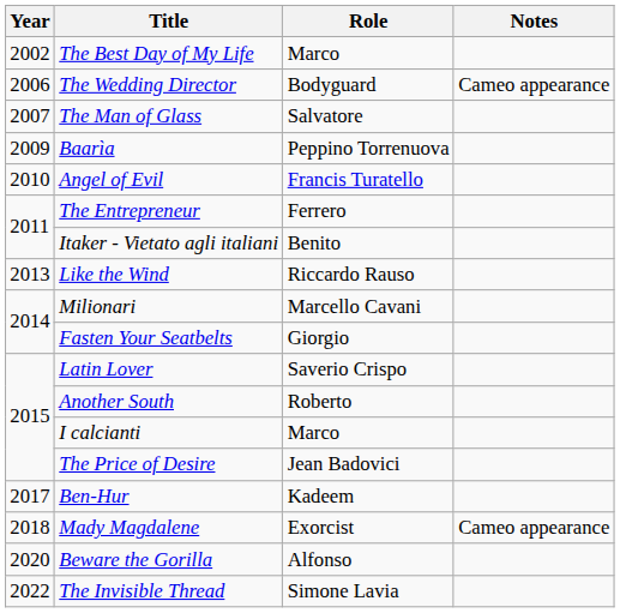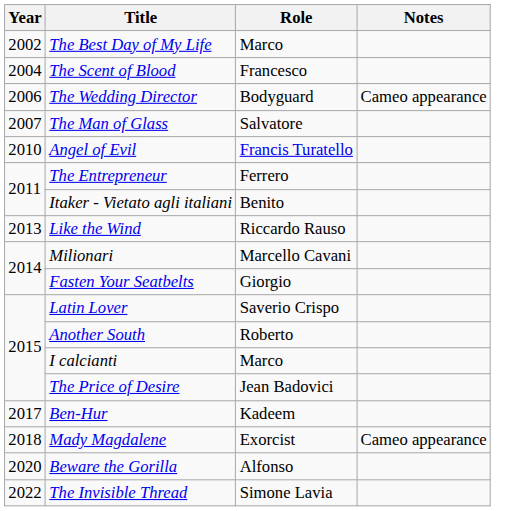+ row: 2004 | The Scent of Blood | Francesco
- row: 2009 | Baarìa | Peppino Torrenuova
